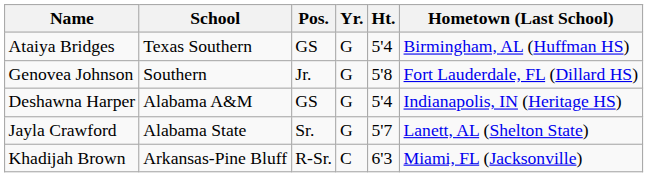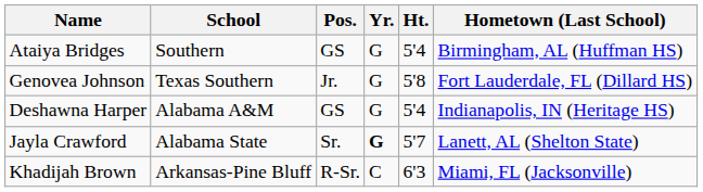Ataiya Bridges | School: Texas Southern -> Southern
Genovea Johnson | School: Southern -> Texas Southern
Jayla Crawford | Yr.: normal -> bold
